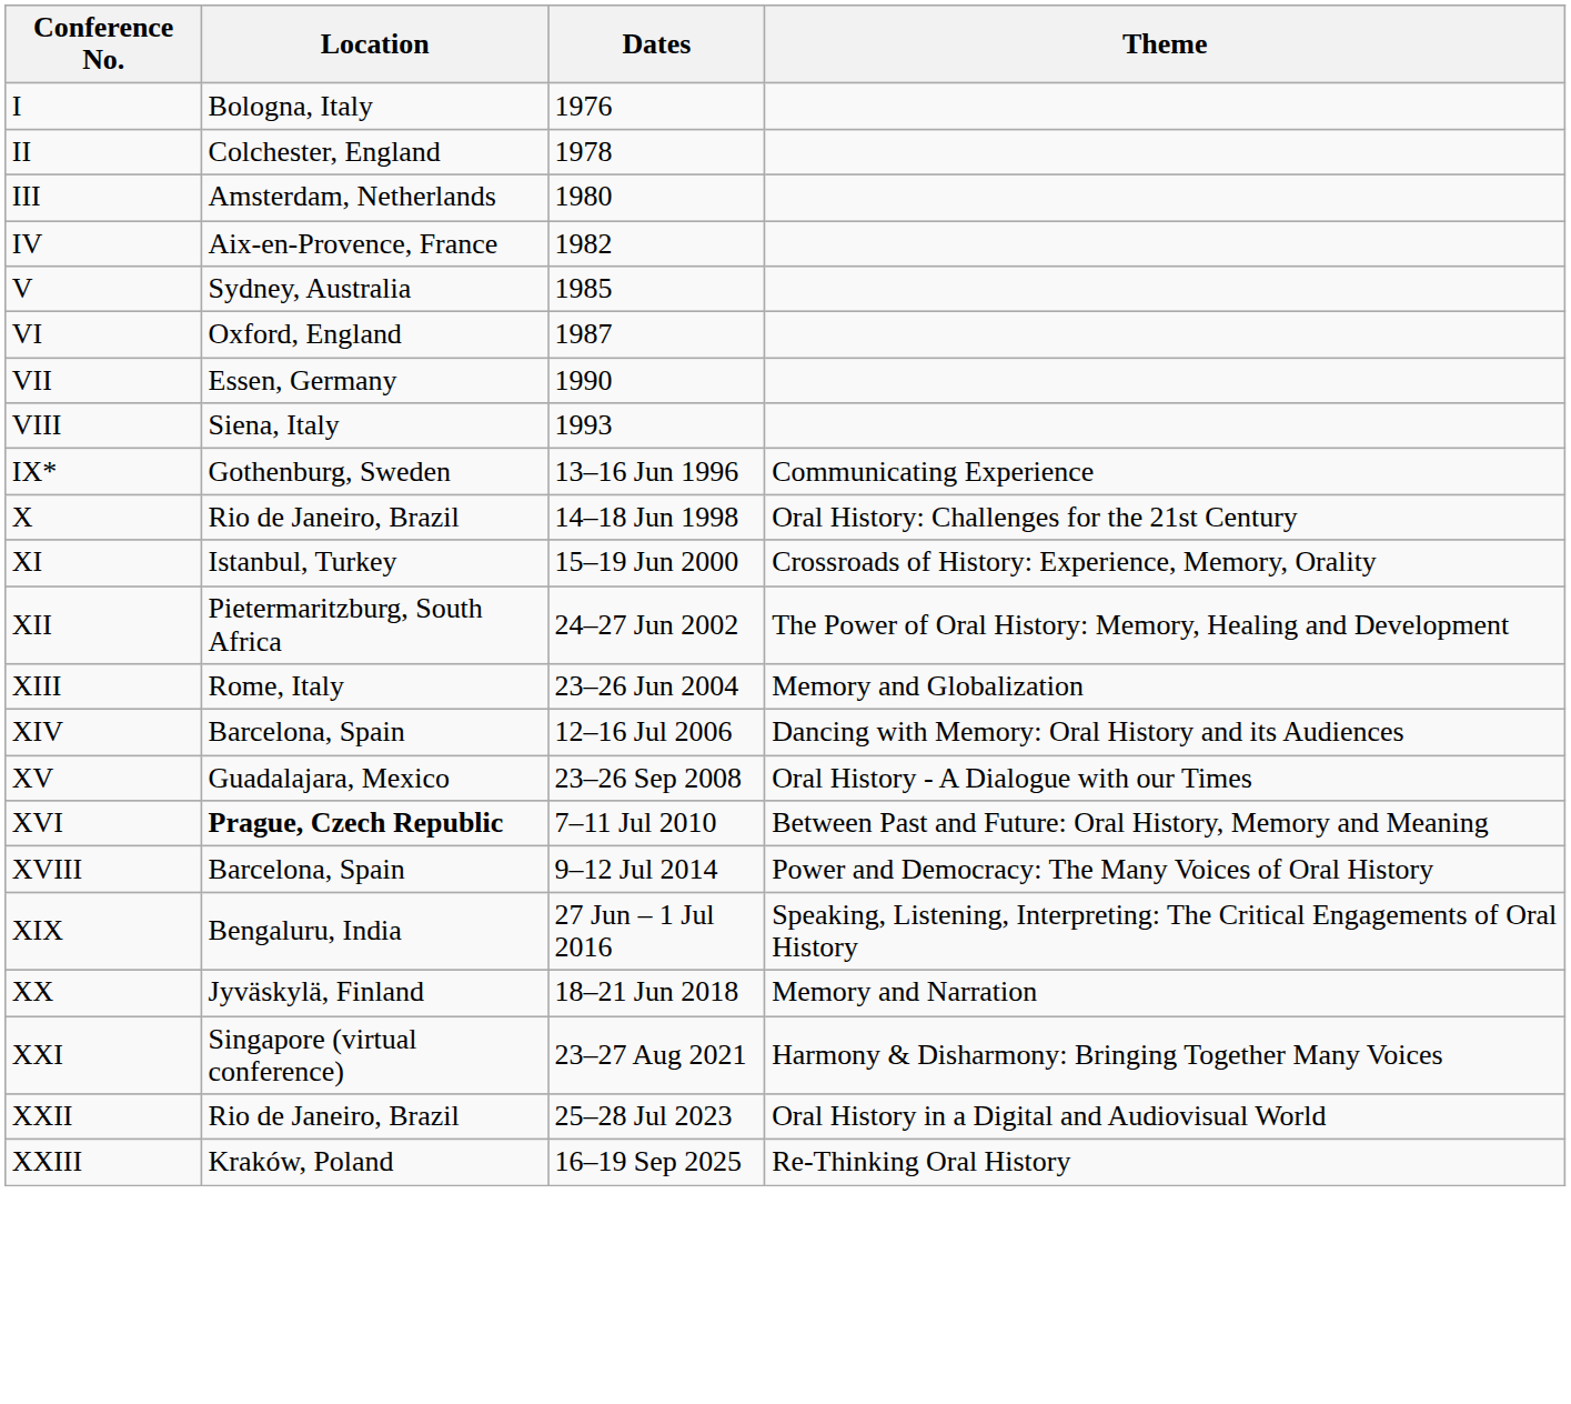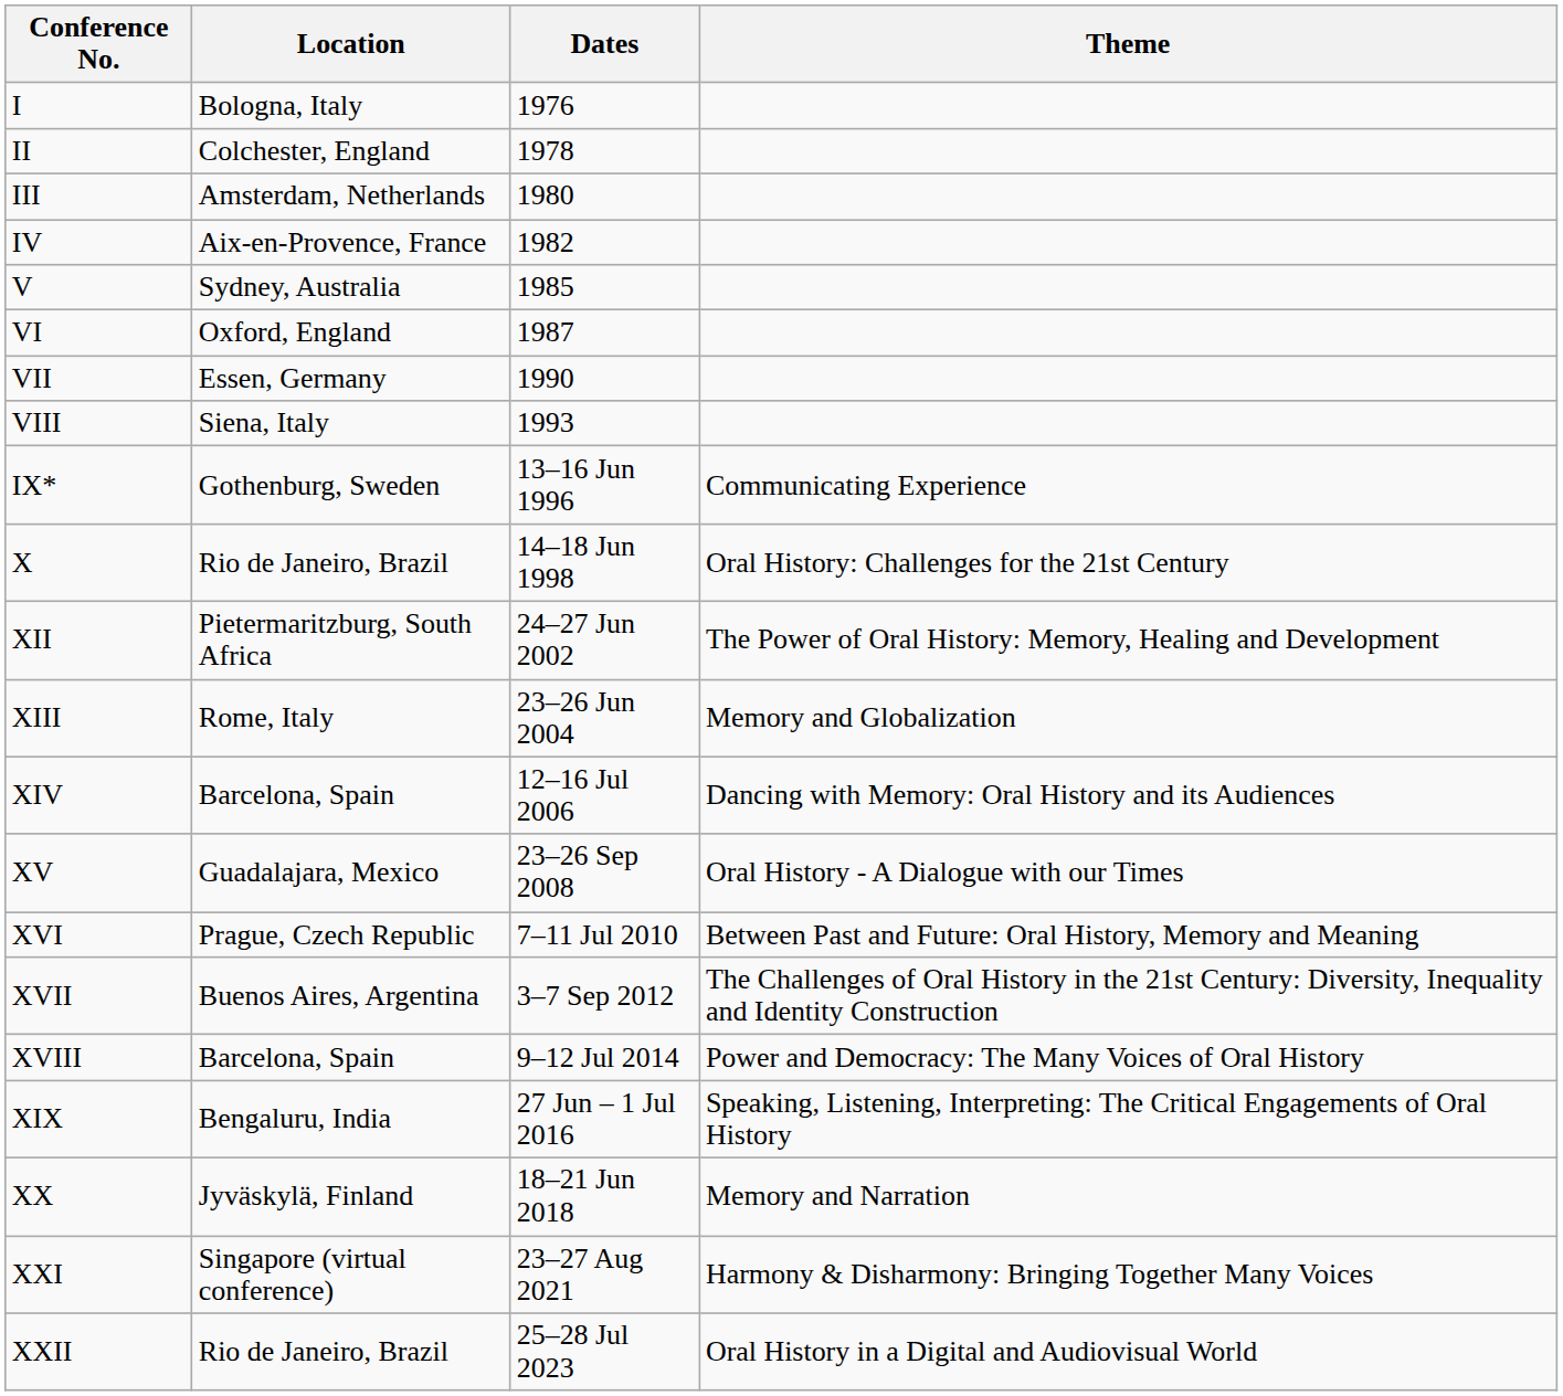- row: XI | Istanbul, Turkey | 15–19 Jun 2000 | Crossroads of History: Experience, Memory, Orality
XVI | Location: bold -> normal
+ row: XVII | Buenos Aires, Argentina | 3–7 Sep 2012 | The Challenges of Oral History in the 21st Century: Diversity, Inequality and Identity Construction
- row: XXIII | Kraków, Poland | 16–19 Sep 2025 | Re-Thinking Oral History
